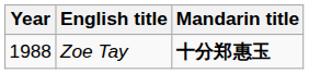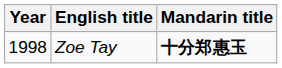Zoe Tay | Year: 1988 -> 1998
